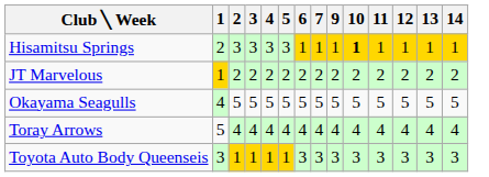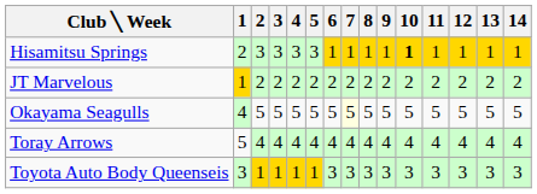+ column: 8 | 1 | 2 | 5 | 4 | 3
Okayama Seagulls | 7: no background -> lightyellow background
